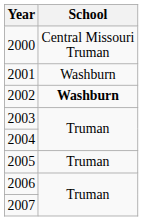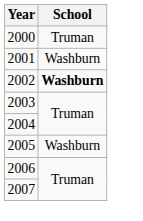2000 | School: Central Missouri Truman -> Truman
2005 | School: Truman -> Washburn
